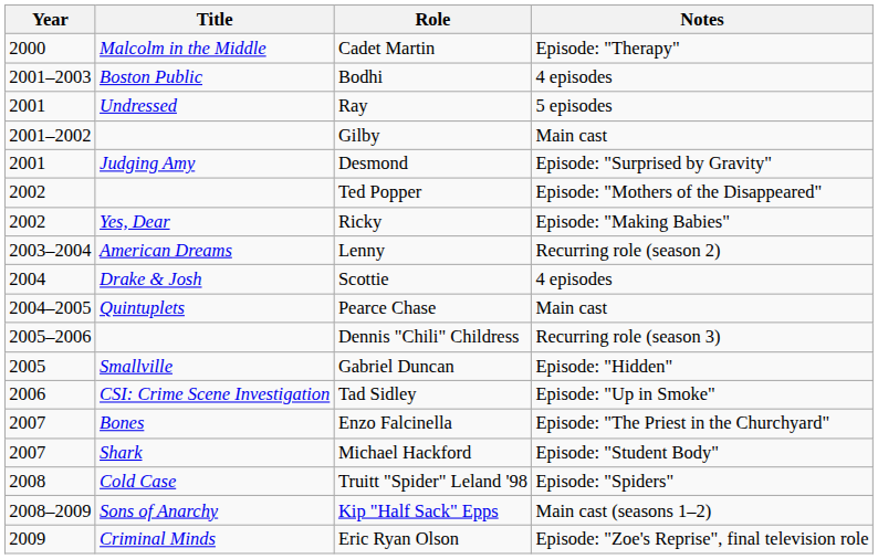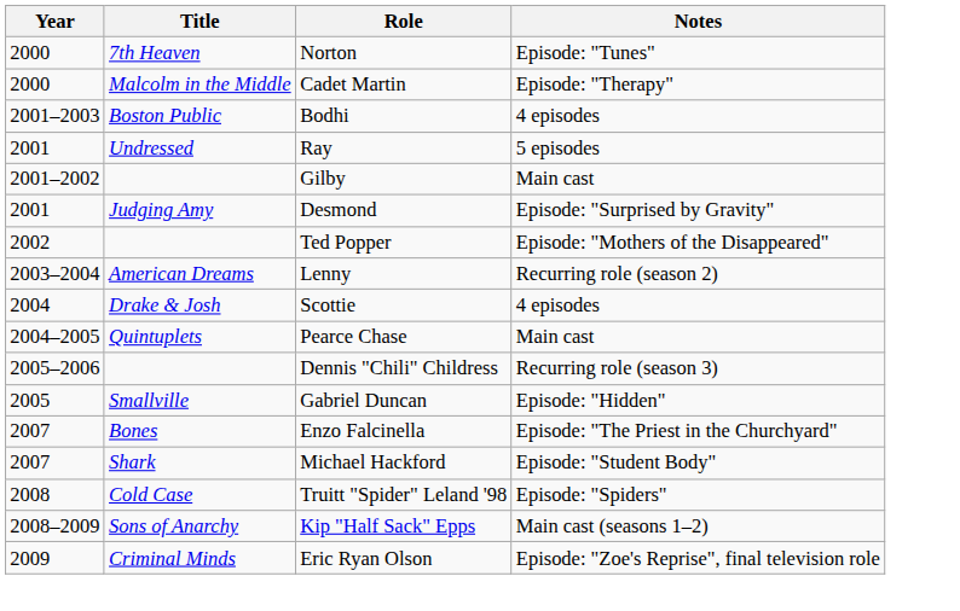+ row: 2000 | 7th Heaven | Norton | Episode: "Tunes"
- row: 2002 | Yes, Dear | Ricky | Episode: "Making Babies"
- row: 2006 | CSI: Crime Scene Investigation | Tad Sidley | Episode: "Up in Smoke"
